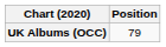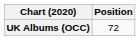UK Albums (OCC) | Position: 79 -> 72
